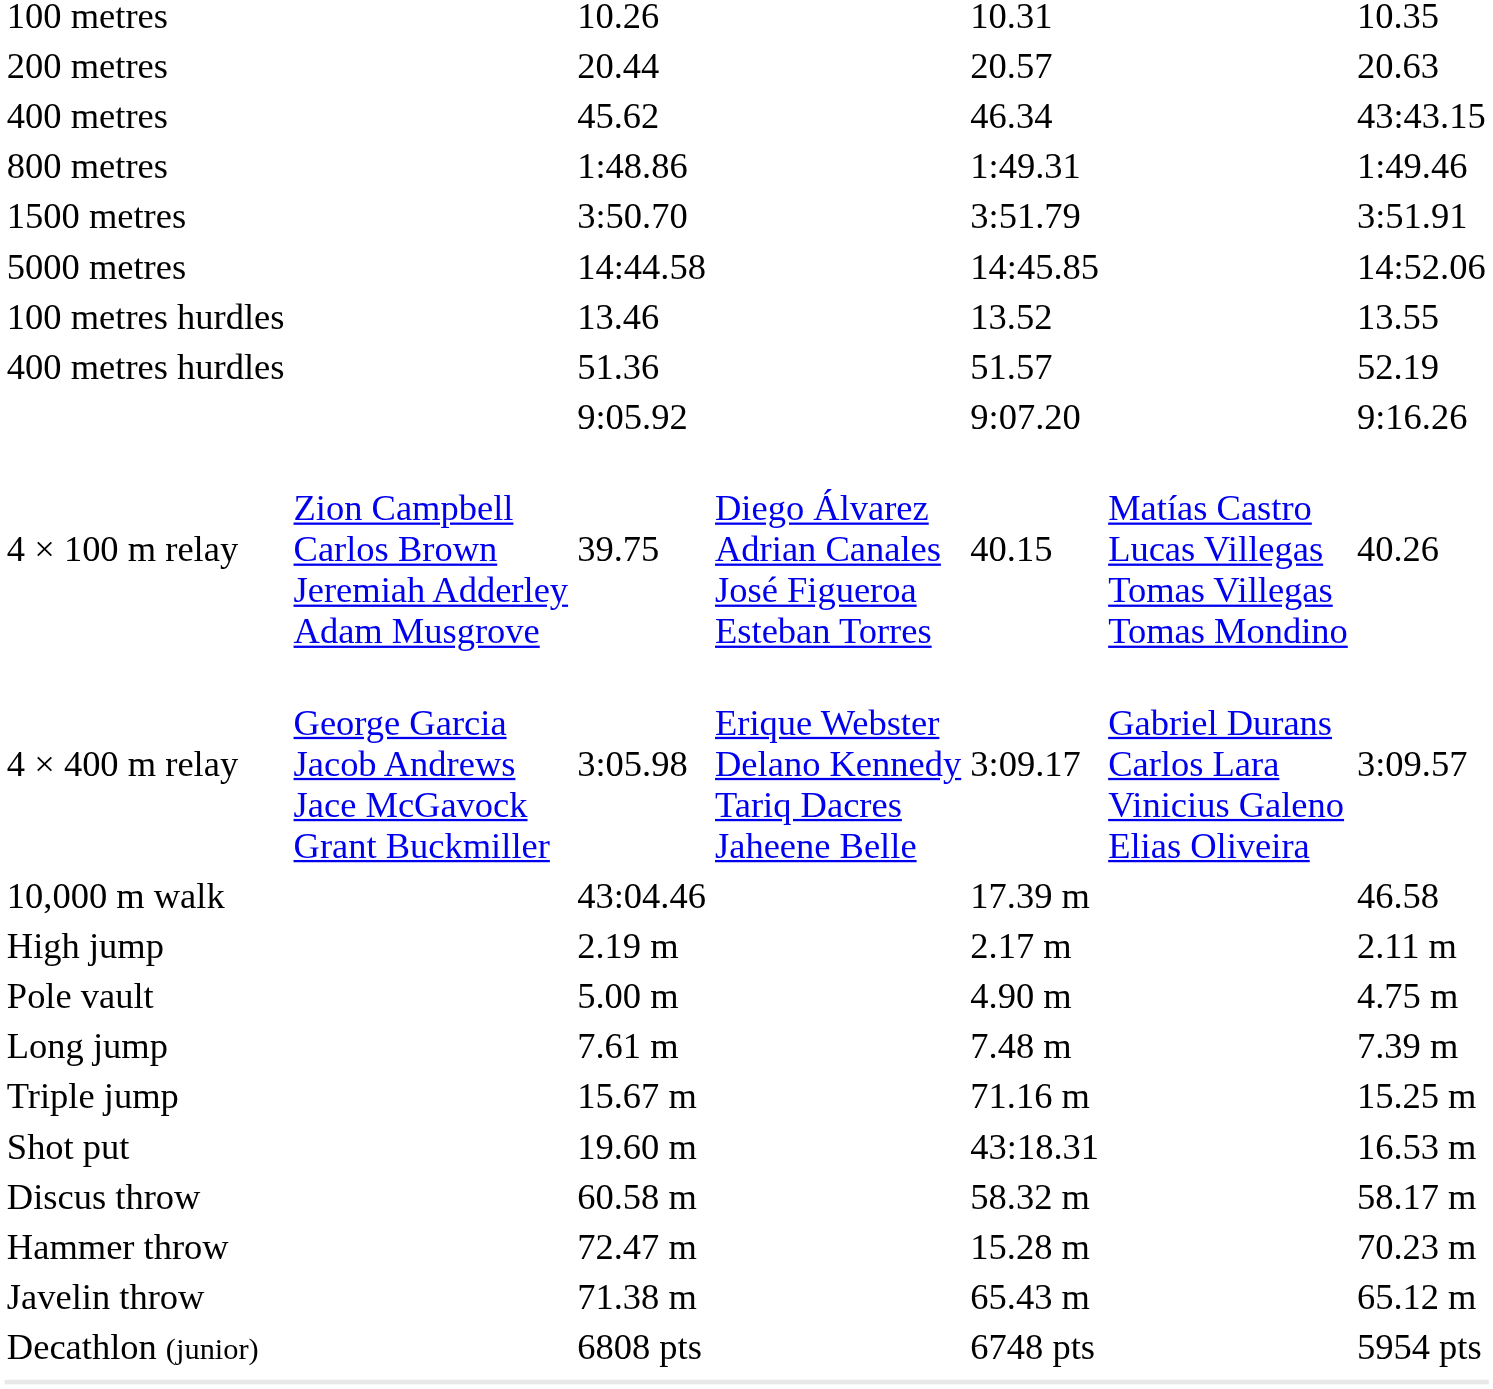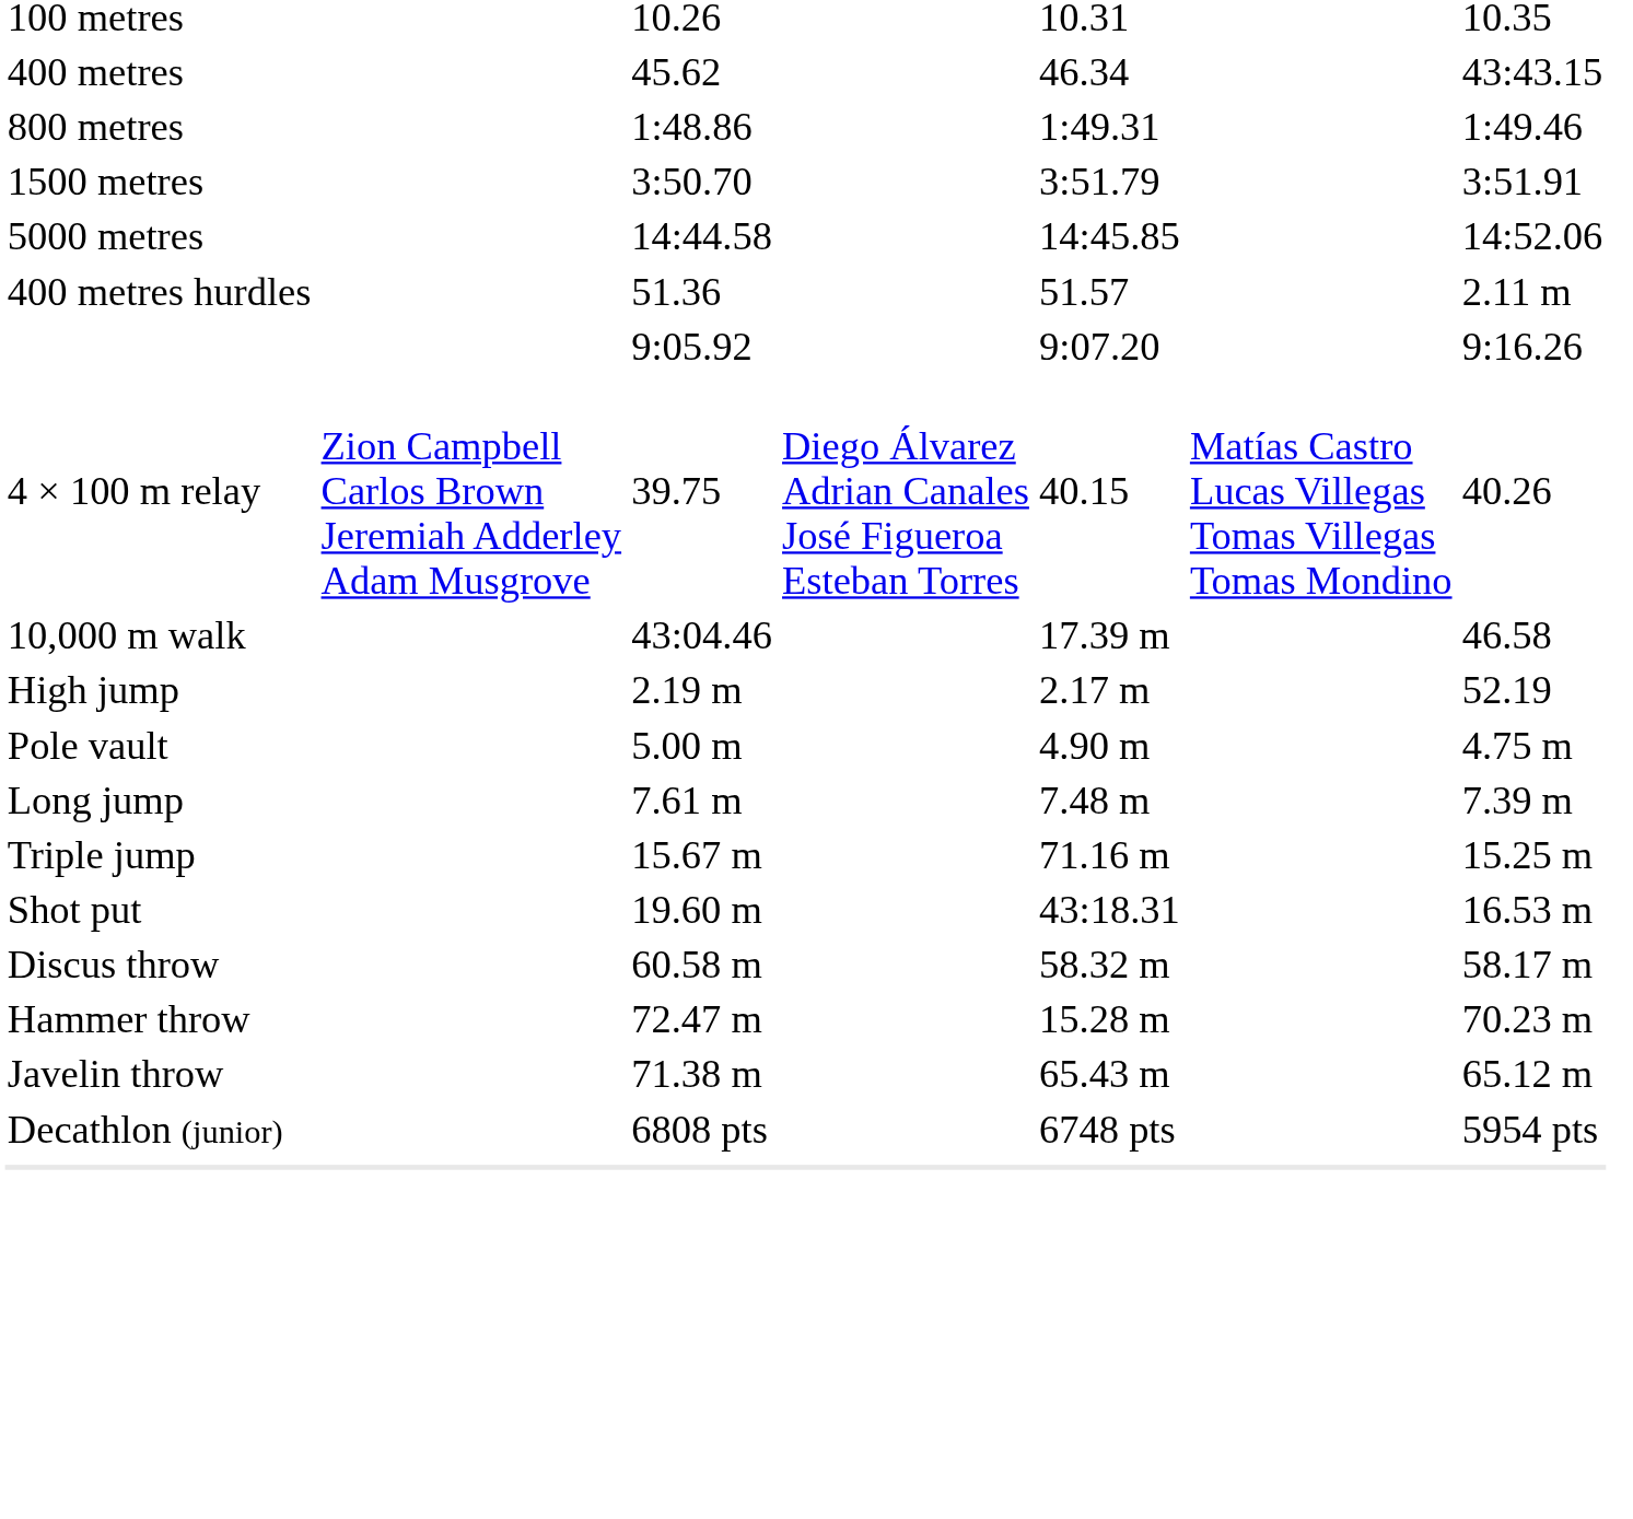- row: 200 metres | 20.44 | 20.57 | 20.63
- row: 100 metres hurdles | 13.46 | 13.52 | 13.55
400 metres hurdles | column 7: 52.19 -> 2.11 m
- row: 4 × 400 m relay | George Garcia Jacob Andrews Jace McGavock Grant Buckmiller | 3:05.98 | Erique Webster Delano Kennedy Tariq Dacres Jaheene Belle | 3:09.17 | Gabriel Durans Carlos Lara Vinicius Galeno Elias Oliveira | 3:09.57
High jump | column 7: 2.11 m -> 52.19
